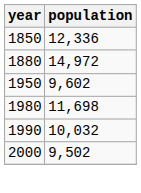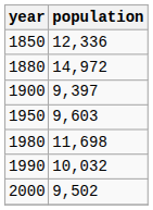+ row: 1900 | 9,397
1950 | population: 9,602 -> 9,603
